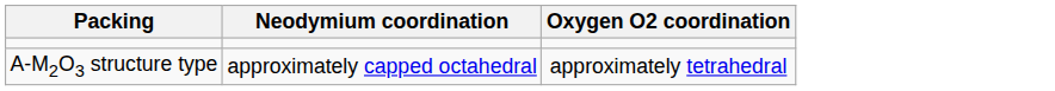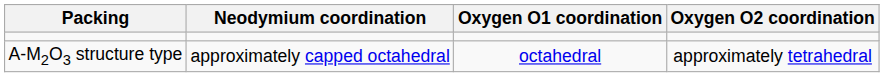+ column: Oxygen O1 coordination | octahedral
